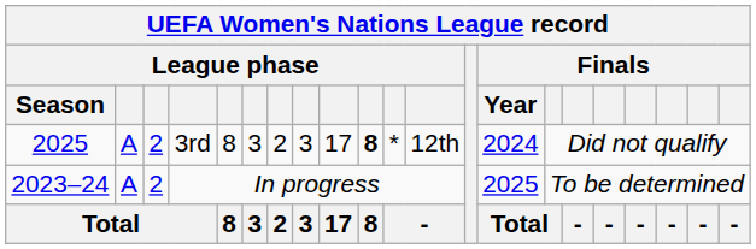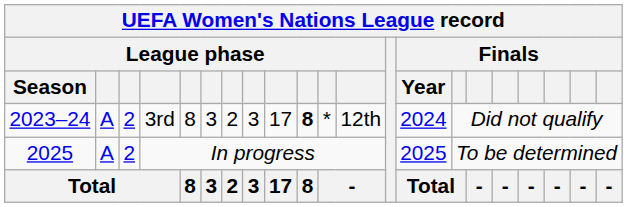3rd | League phase / Season: 2025 -> 2023–24
In progress | League phase / Season: 2023–24 -> 2025
